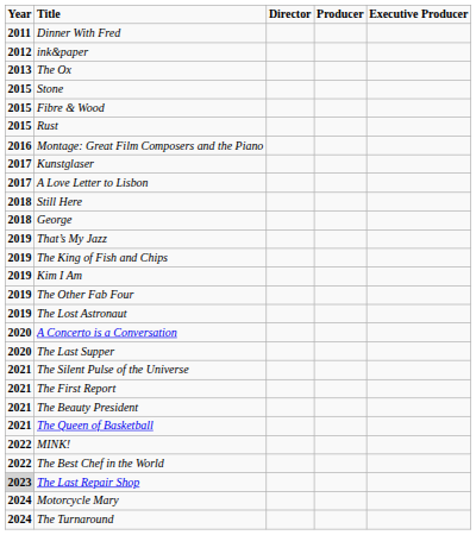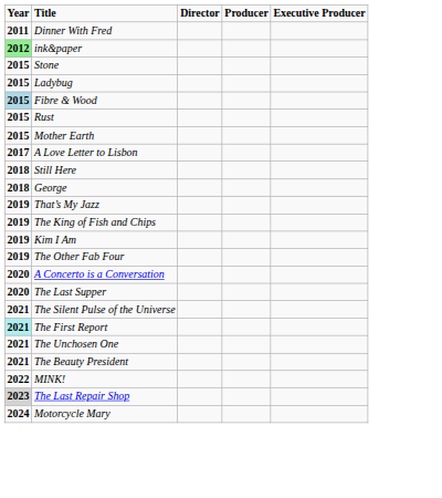ink&paper | Year: no background -> lightgreen background
- row: 2013 | The Ox
+ row: 2015 | Ladybug
Fibre & Wood | Year: no background -> lightblue background
+ row: 2015 | Mother Earth
- row: 2016 | Montage: Great Film Composers and the Piano
- row: 2017 | Kunstglaser
- row: 2019 | The Lost Astronaut
The First Report | Year: no background -> paleturquoise background
+ row: 2021 | The Unchosen One
- row: 2021 | The Queen of Basketball
- row: 2022 | The Best Chef in the World
- row: 2024 | The Turnaround
